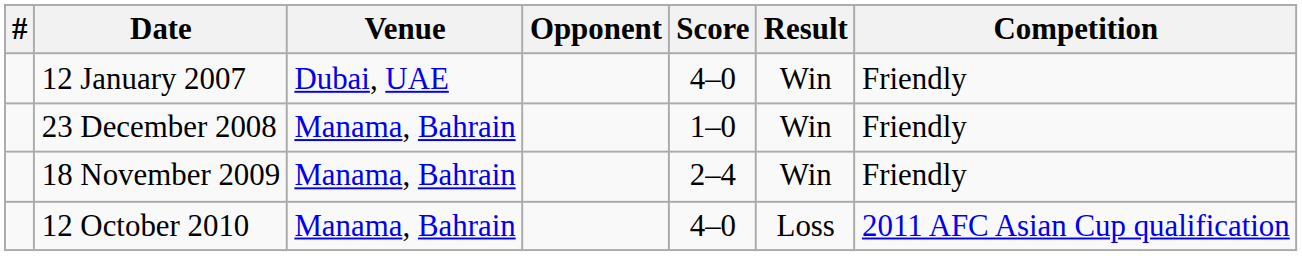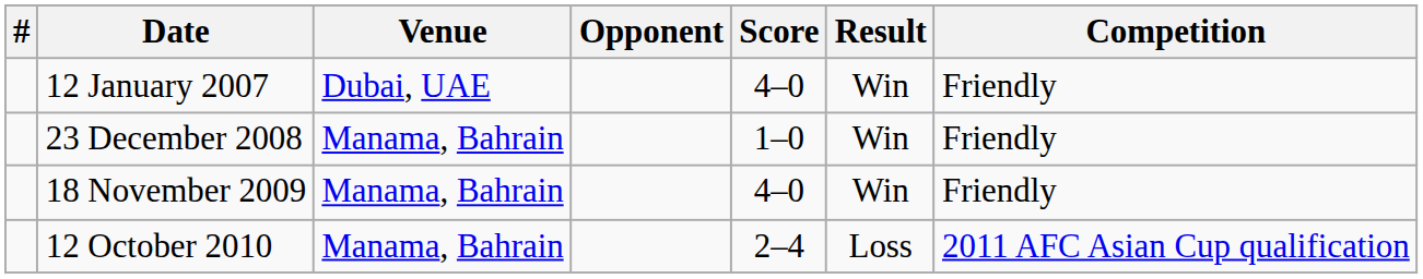18 November 2009 | Score: 2–4 -> 4–0
12 October 2010 | Score: 4–0 -> 2–4
